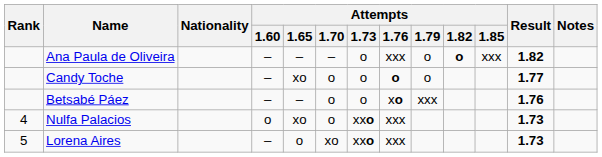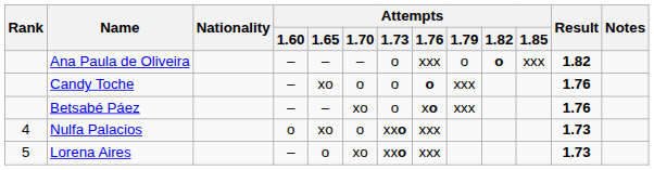Candy Toche | Attempts / 1.79: o -> xxx
Candy Toche | Result: 1.77 -> 1.76
Betsabé Páez | Attempts / 1.70: o -> xo
